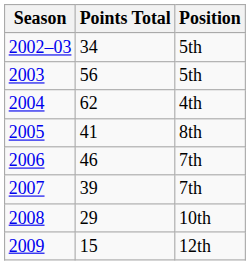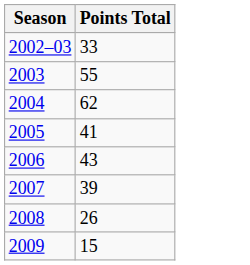- column: Position | 5th | 5th | 4th | 8th | 7th | 7th | 10th | 12th
2002–03 | Points Total: 34 -> 33
2003 | Points Total: 56 -> 55
2006 | Points Total: 46 -> 43
2008 | Points Total: 29 -> 26
